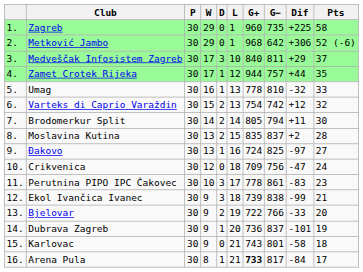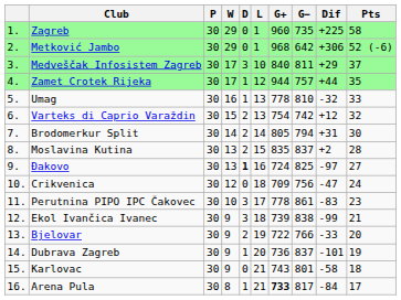Brodomerkur Split | Dif: +11 -> +31
Đakovo | D: normal -> bold
